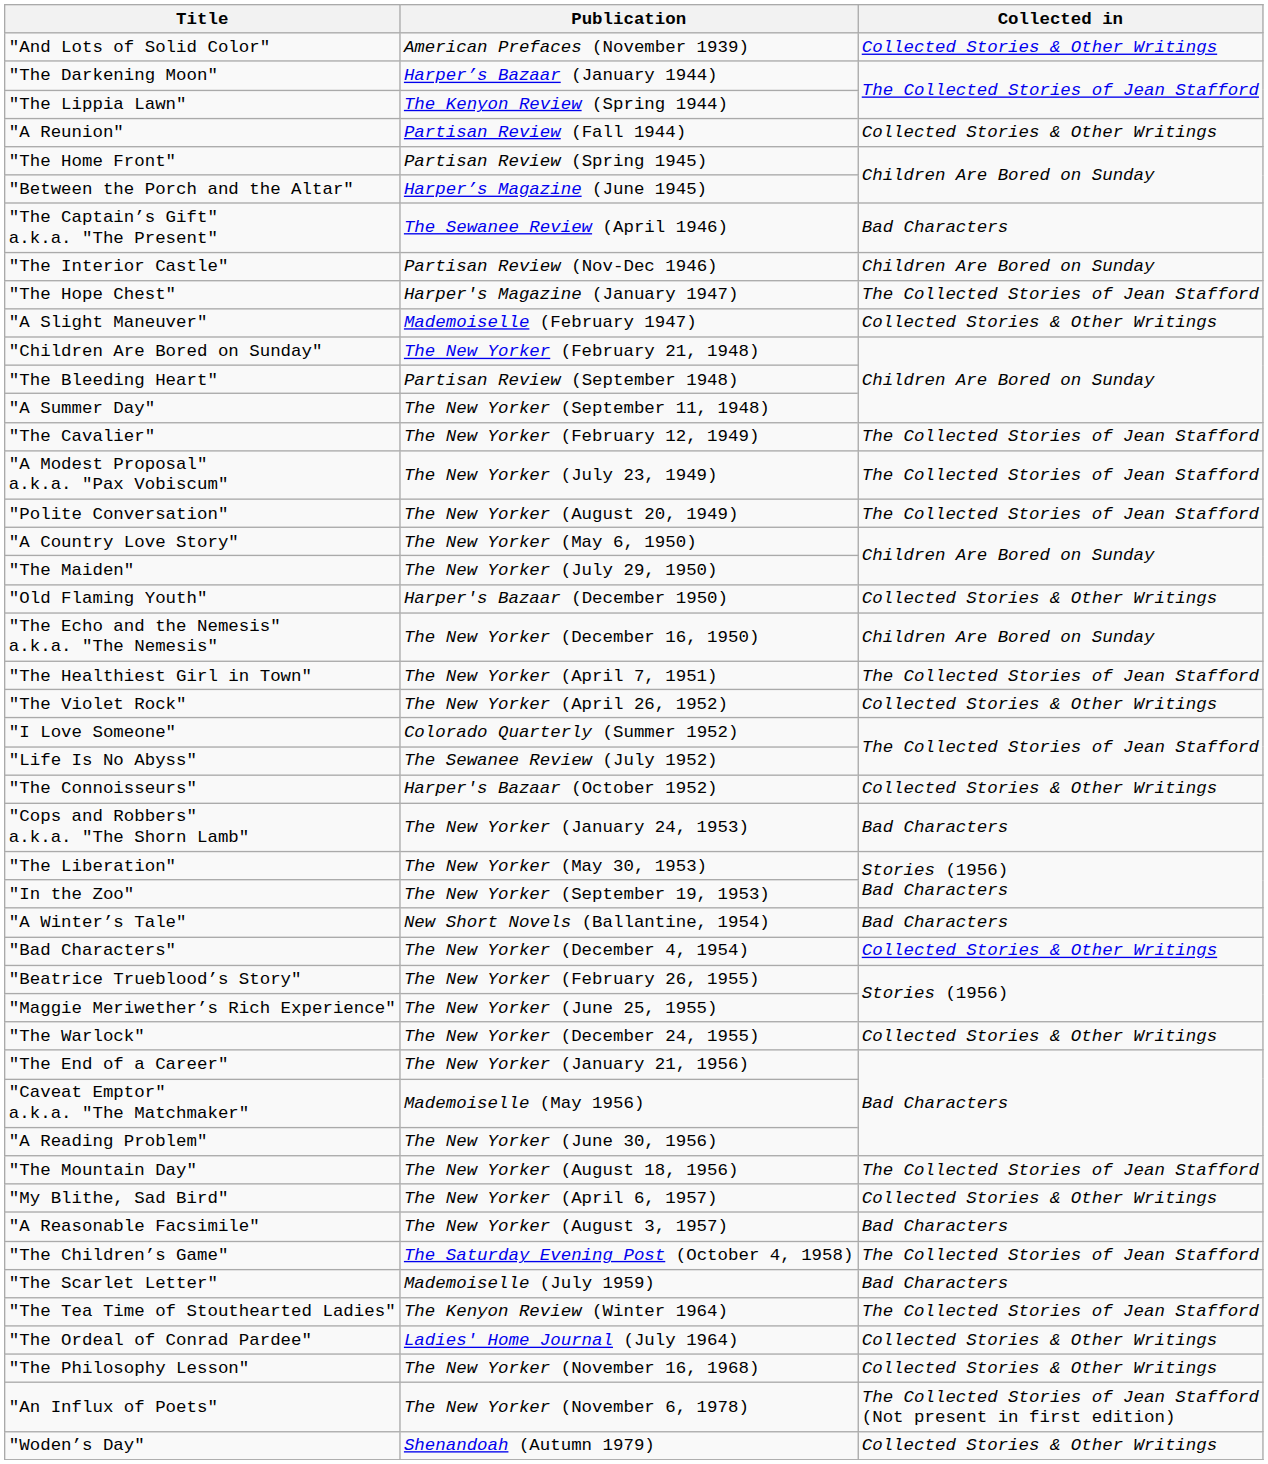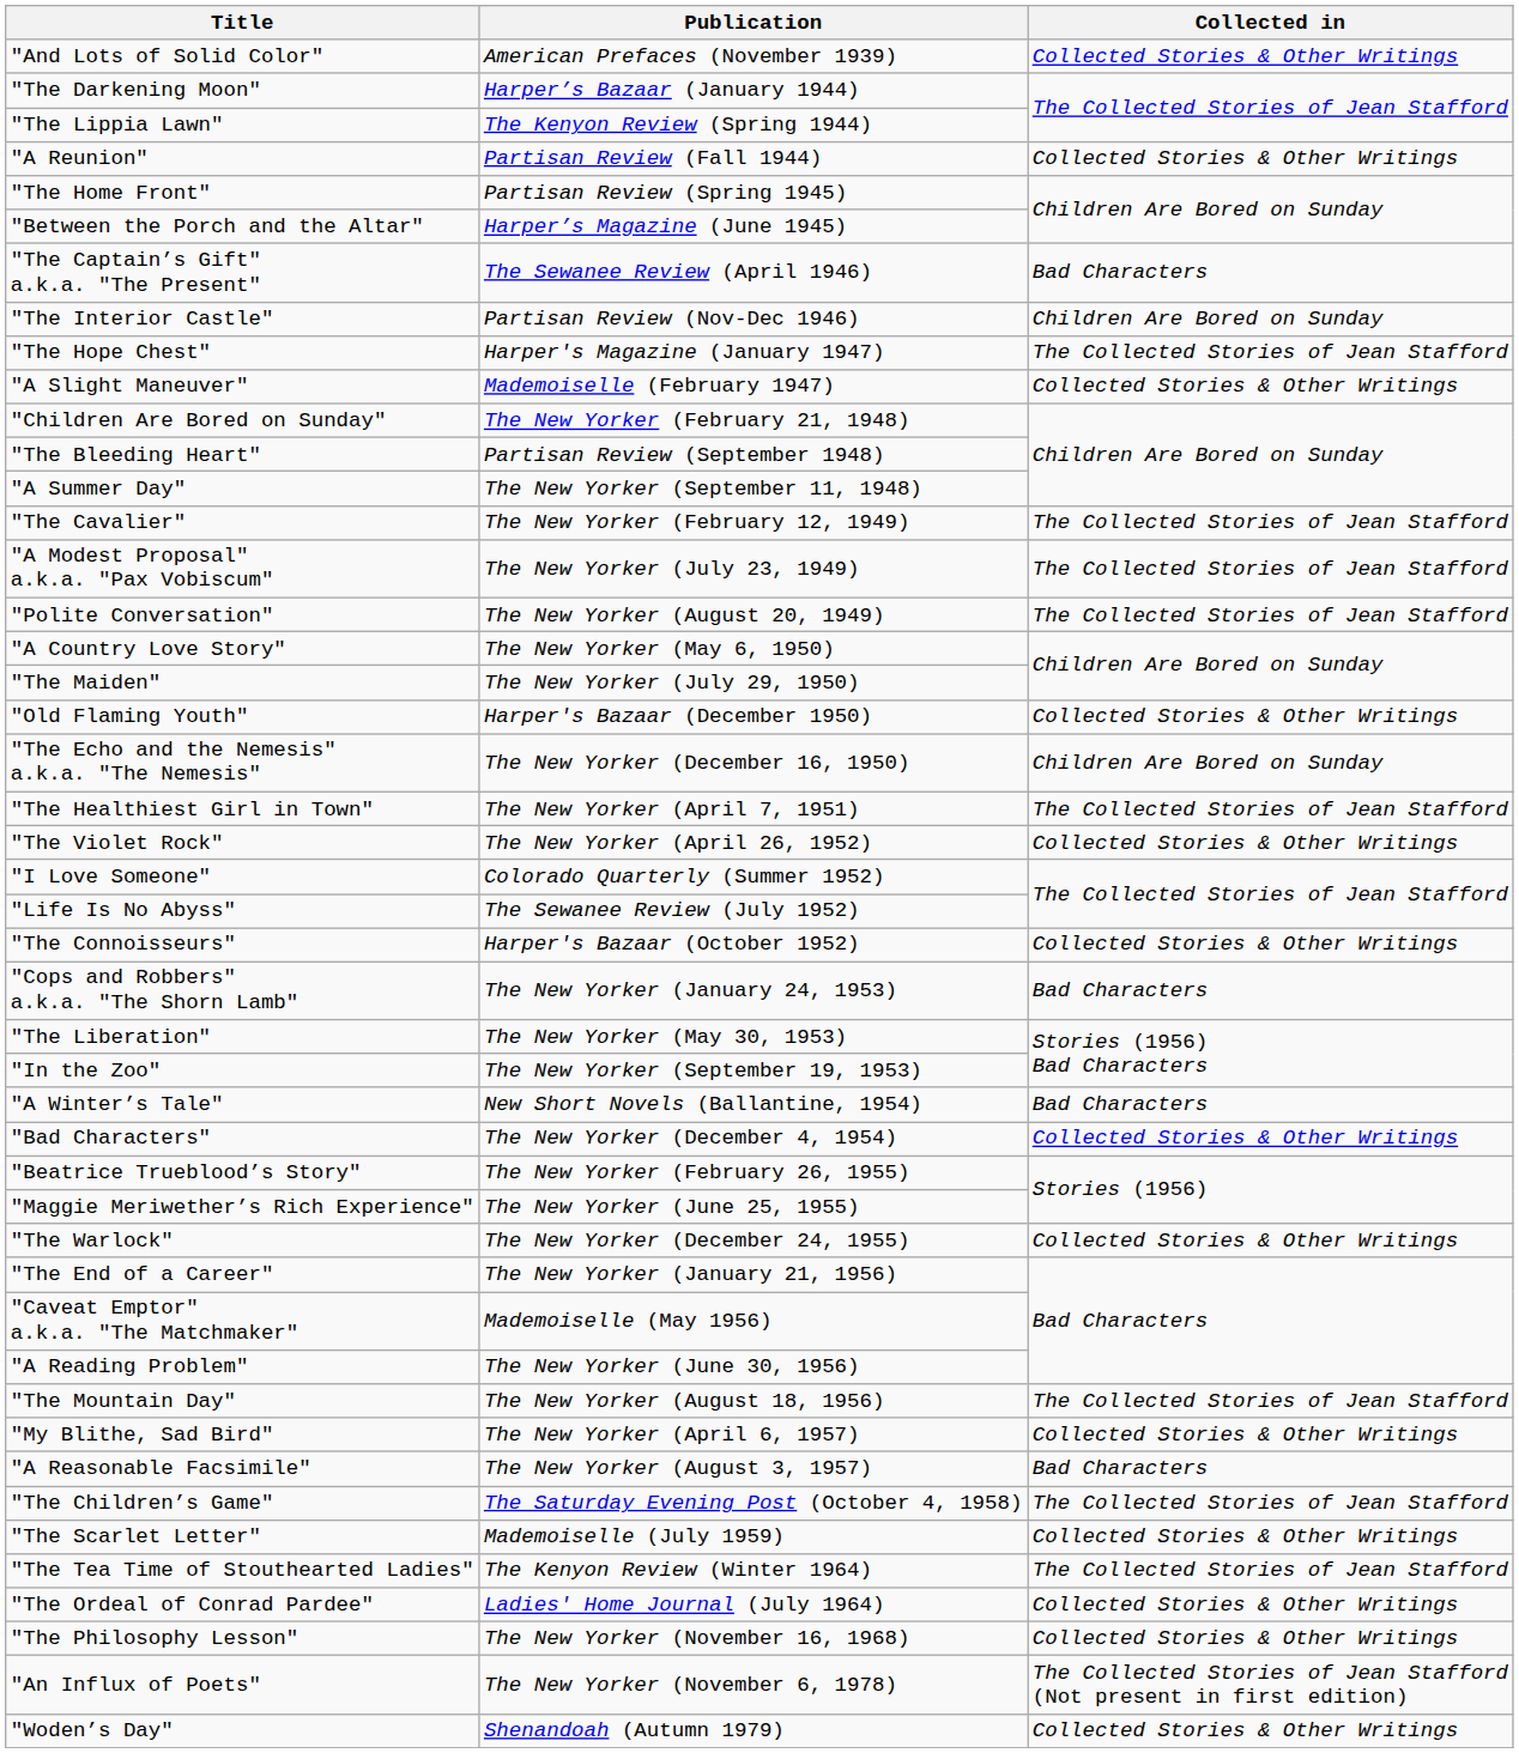"The Scarlet Letter" | Collected in: Bad Characters -> Collected Stories & Other Writings
